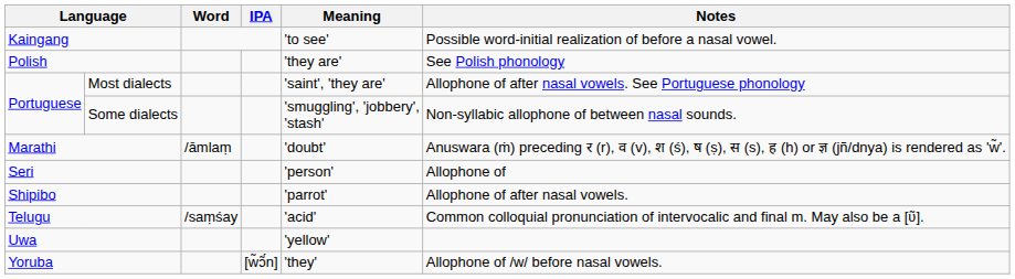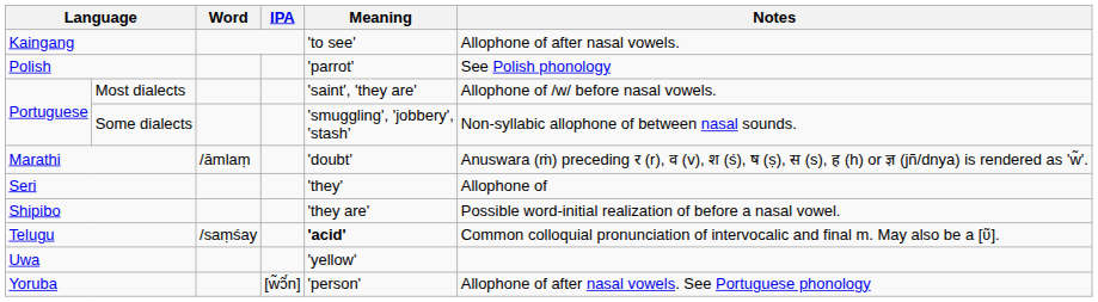Kaingang | Notes: Possible word-initial realization of before a nasal vowel. -> Allophone of after nasal vowels.
Polish | Meaning: 'they are' -> 'parrot'
Most dialects | Notes: Allophone of after nasal vowels. See Portuguese phonology -> Allophone of /w/ before nasal vowels.
Seri | Meaning: 'person' -> 'they'
Shipibo | Meaning: 'parrot' -> 'they are'
Shipibo | Notes: Allophone of after nasal vowels. -> Possible word-initial realization of before a nasal vowel.
Telugu | Meaning: normal -> bold
Yoruba | Meaning: 'they' -> 'person'
Yoruba | Notes: Allophone of /w/ before nasal vowels. -> Allophone of after nasal vowels. See Portuguese phonology
